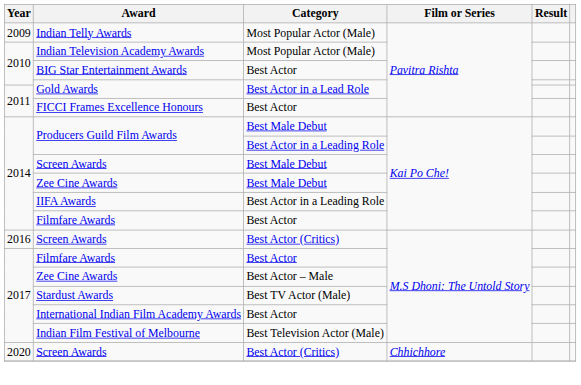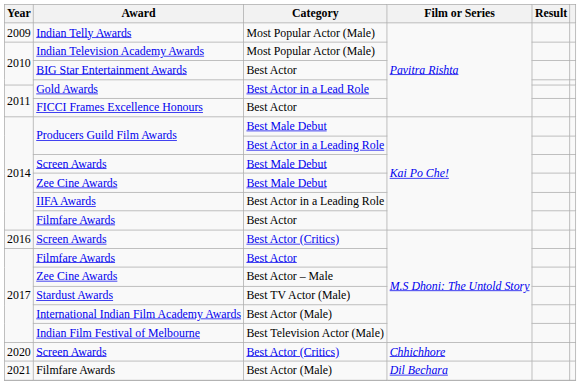International Indian Film Academy Awards | Category: Best Actor -> Best Actor (Male)
+ row: 2021 | Filmfare Awards | Best Actor (Male) | Dil Bechara
